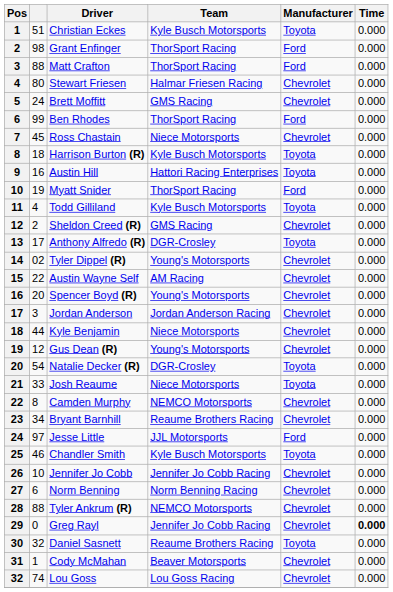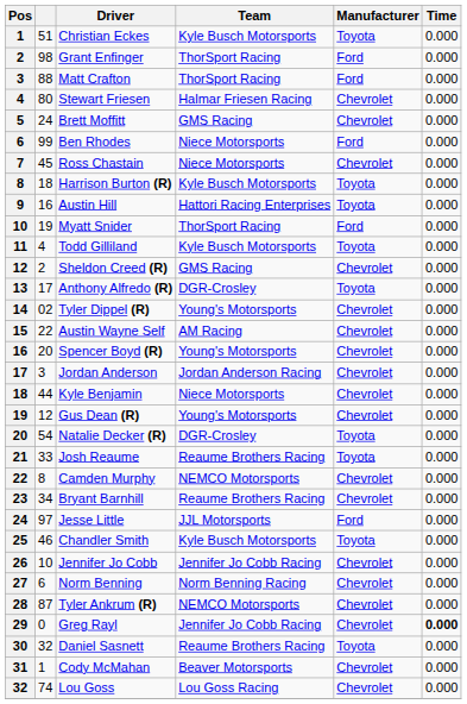Ben Rhodes | Team: ThorSport Racing -> Niece Motorsports
Josh Reaume | Team: Niece Motorsports -> Reaume Brothers Racing
Tyler Ankrum (R) | column 2: 88 -> 87
